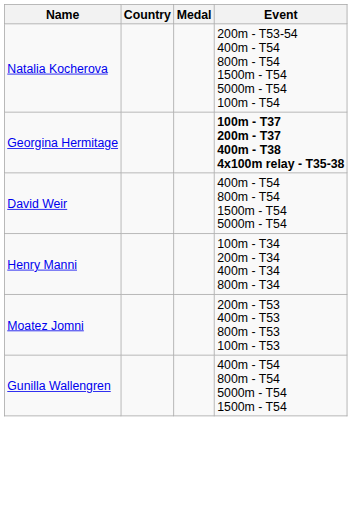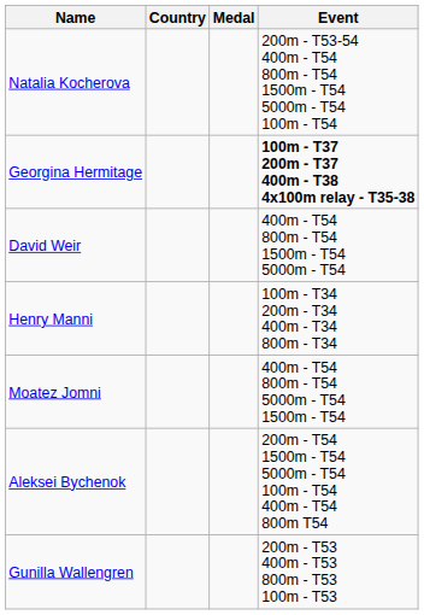Moatez Jomni | Event: 200m - T53 400m - T53 800m - T53 100m - T53 -> 400m - T54 800m - T54 5000m - T54 1500m - T54
+ row: Aleksei Bychenok | 200m - T54 1500m - T54 5000m - T54 100m - T54 400m - T54 800m T54
Gunilla Wallengren | Event: 400m - T54 800m - T54 5000m - T54 1500m - T54 -> 200m - T53 400m - T53 800m - T53 100m - T53
